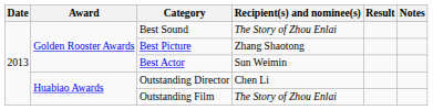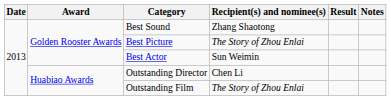Best Sound | Recipient(s) and nominee(s): The Story of Zhou Enlai -> Zhang Shaotong
Best Picture | Recipient(s) and nominee(s): Zhang Shaotong -> The Story of Zhou Enlai
